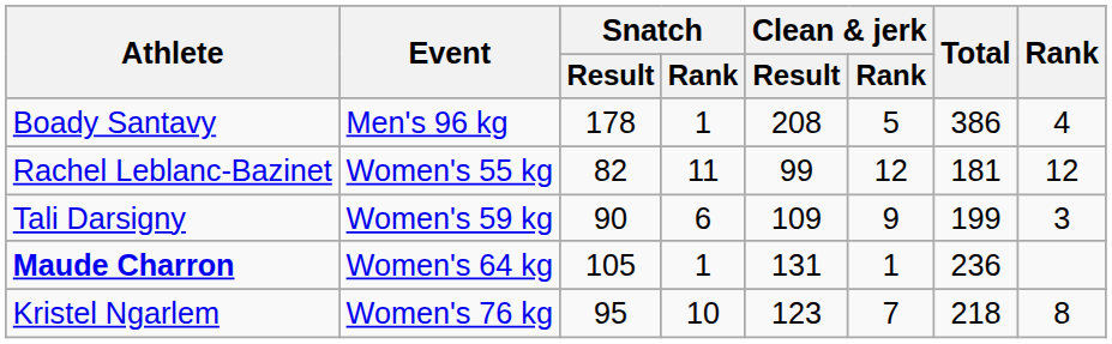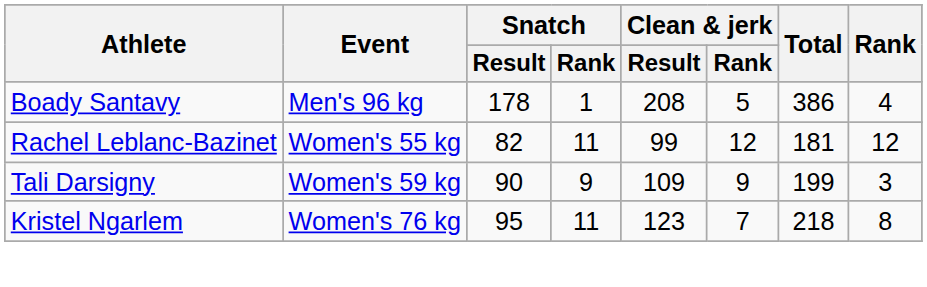Tali Darsigny | Snatch / Rank: 6 -> 9
- row: Maude Charron | Women's 64 kg | 105 | 1 | 131 | 1 | 236
Kristel Ngarlem | Snatch / Rank: 10 -> 11
